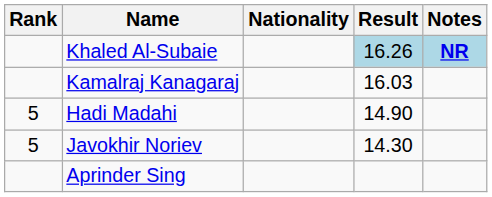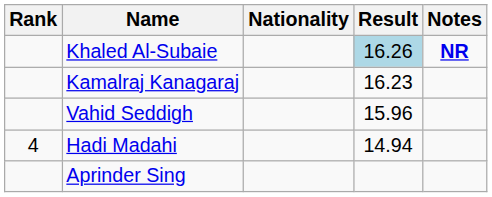Khaled Al-Subaie | Notes: lightblue background -> no background
Kamalraj Kanagaraj | Result: 16.03 -> 16.23
+ row: Vahid Seddigh | 15.96
Hadi Madahi | Rank: 5 -> 4
Hadi Madahi | Result: 14.90 -> 14.94
- row: 5 | Javokhir Noriev | 14.30
